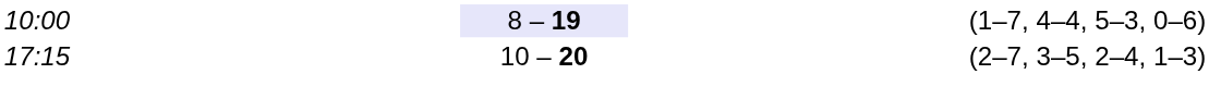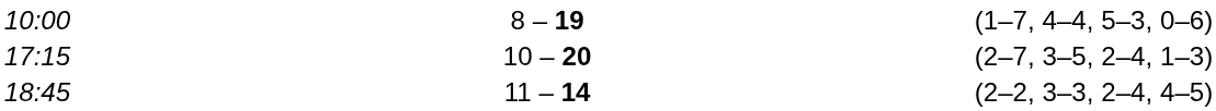10:00 | column 3: lavender background -> no background
+ row: 18:45 | 11 – 14 | (2–2, 3–3, 2–4, 4–5)
